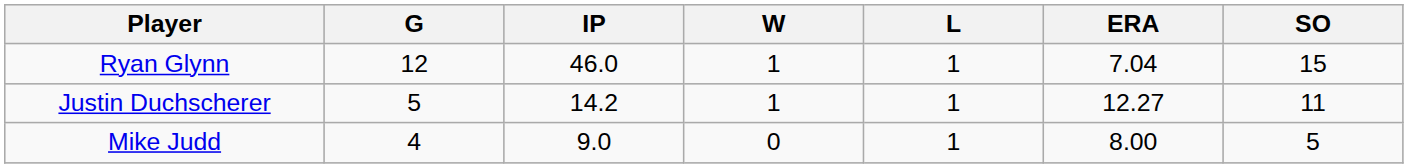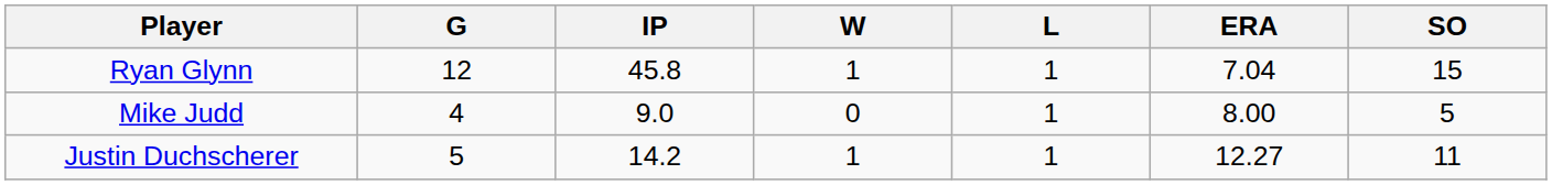Ryan Glynn | IP: 46.0 -> 45.8
rows swapped: Justin Duchscherer <-> Mike Judd
